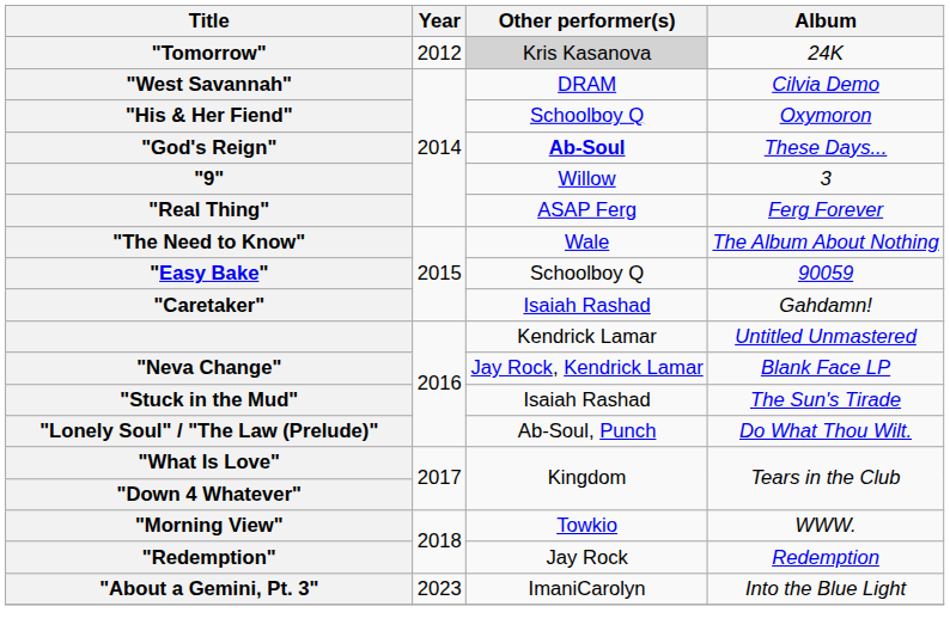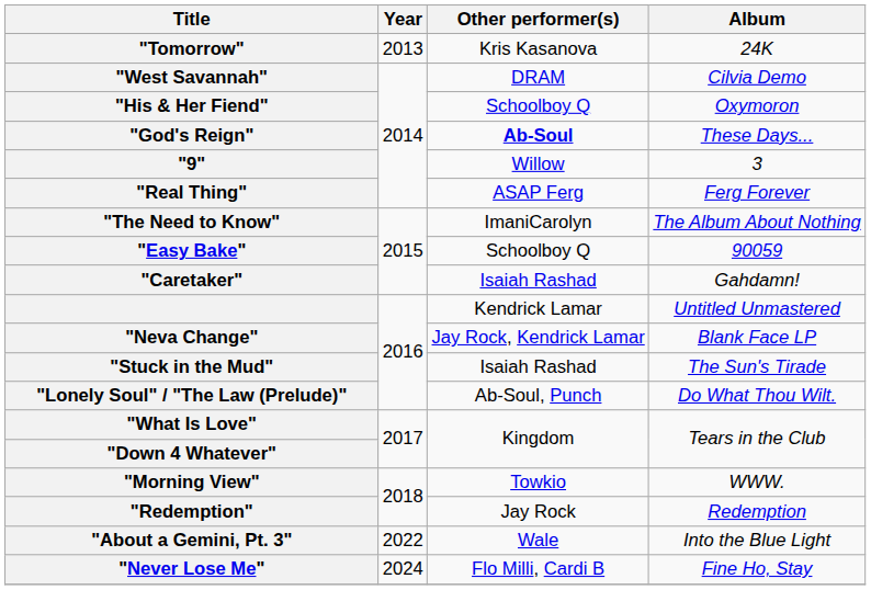"Tomorrow" | Year: 2012 -> 2013
"Tomorrow" | Other performer(s): lightgrey background -> no background
"The Need to Know" | Other performer(s): Wale -> ImaniCarolyn
"About a Gemini, Pt. 3" | Year: 2023 -> 2022
"About a Gemini, Pt. 3" | Other performer(s): ImaniCarolyn -> Wale
+ row: "Never Lose Me" | 2024 | Flo Milli, Cardi B | Fine Ho, Stay
